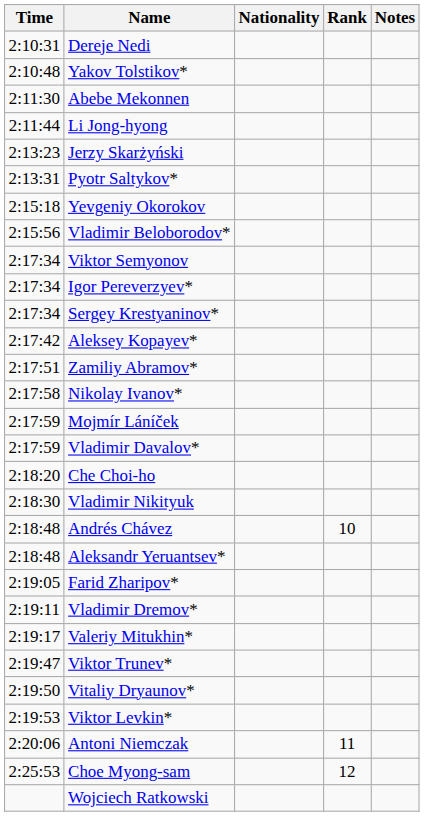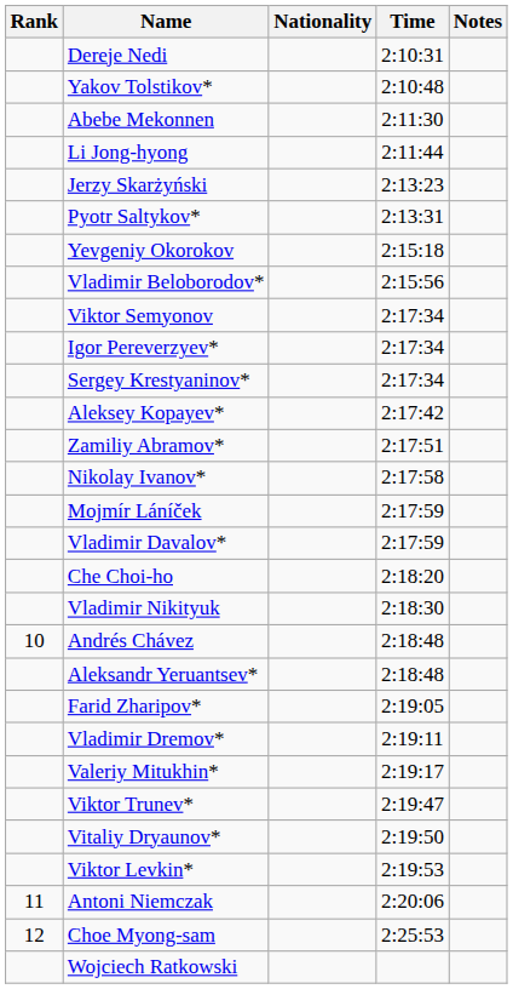columns swapped: Rank <-> Time
